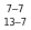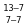rows swapped: 7–7 <-> 13–7
